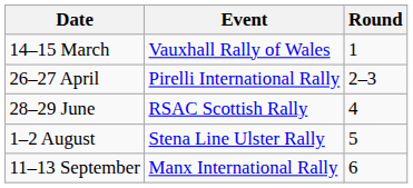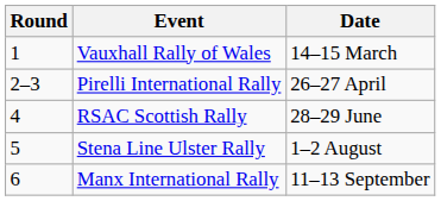columns swapped: Round <-> Date
